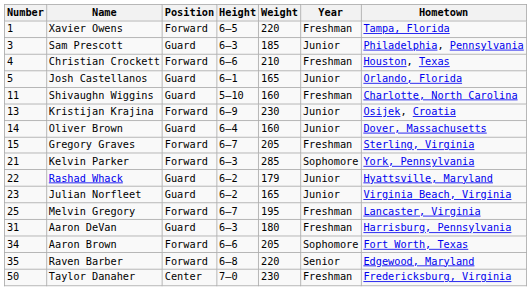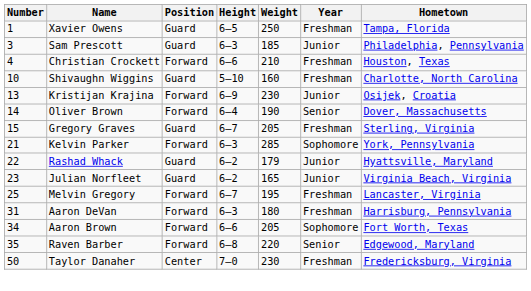Xavier Owens | Position: Forward -> Guard
Xavier Owens | Weight: 220 -> 250
- row: 5 | Josh Castellanos | Guard | 6–1 | 165 | Junior | Orlando, Florida
Shivaughn Wiggins | Number: 11 -> 10
Oliver Brown | Position: Guard -> Forward
Oliver Brown | Weight: 160 -> 190
Oliver Brown | Year: Junior -> Senior
Gregory Graves | Position: Forward -> Guard
Aaron DeVan | Position: Guard -> Forward
